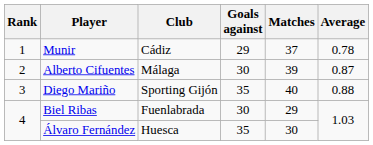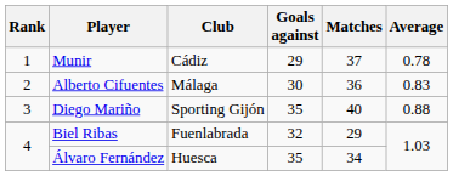Alberto Cifuentes | Matches: 39 -> 36
Alberto Cifuentes | Average: 0.87 -> 0.83
Biel Ribas | Goals against: 30 -> 32
Álvaro Fernández | Matches: 30 -> 34
